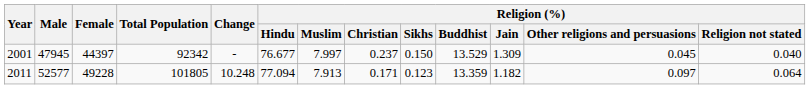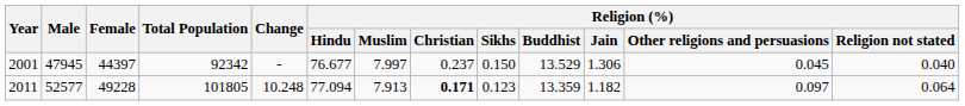2001 | Religion (%) / Jain: 1.309 -> 1.306
2011 | Religion (%) / Christian: normal -> bold
